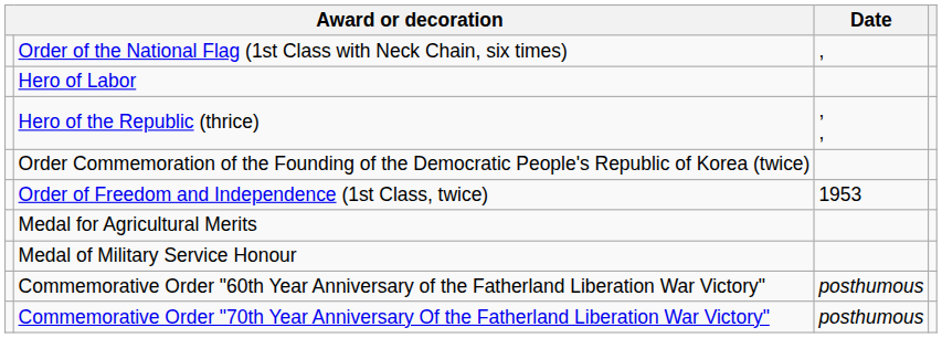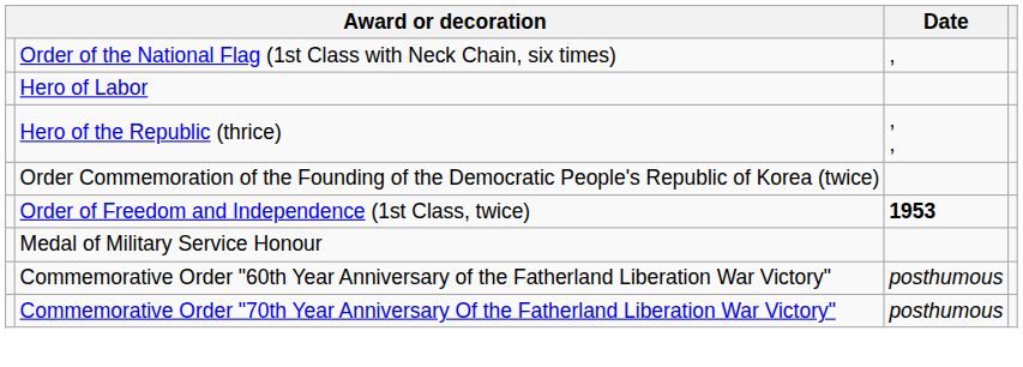Order of Freedom and Independence (1st Class, twice) | Date: normal -> bold
- row: Medal for Agricultural Merits
